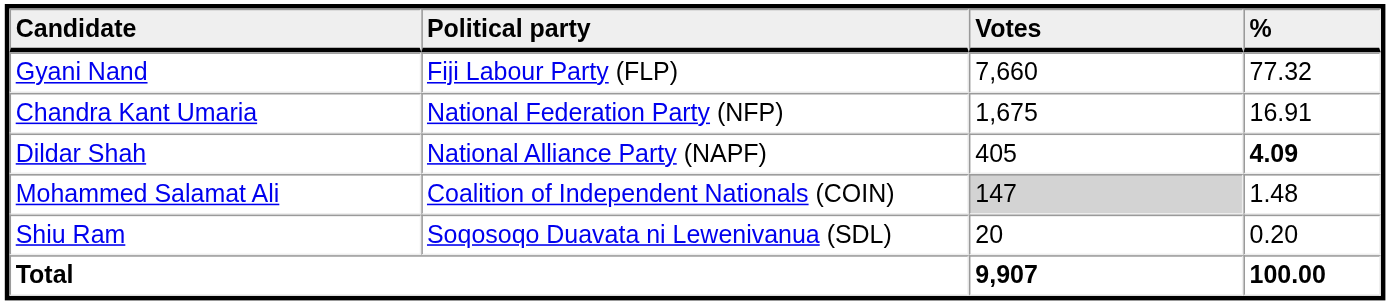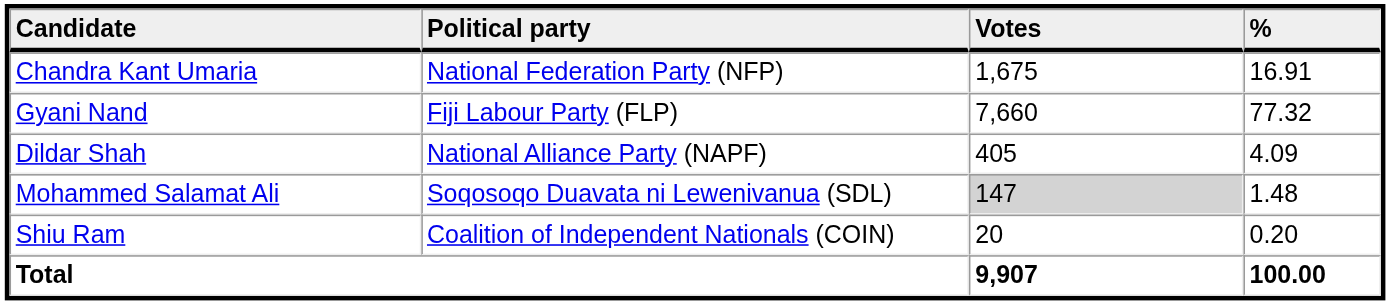rows swapped: Gyani Nand <-> Chandra Kant Umaria
Dildar Shah | %: bold -> normal
Mohammed Salamat Ali | Political party: Coalition of Independent Nationals (COIN) -> Soqosoqo Duavata ni Lewenivanua (SDL)
Shiu Ram | Political party: Soqosoqo Duavata ni Lewenivanua (SDL) -> Coalition of Independent Nationals (COIN)
